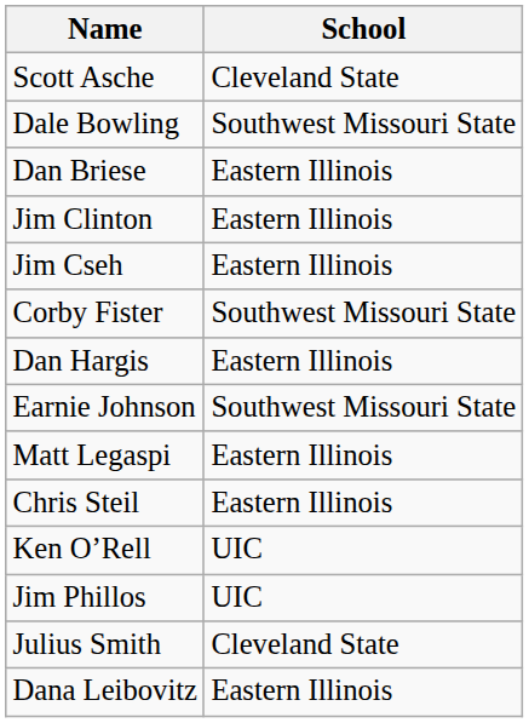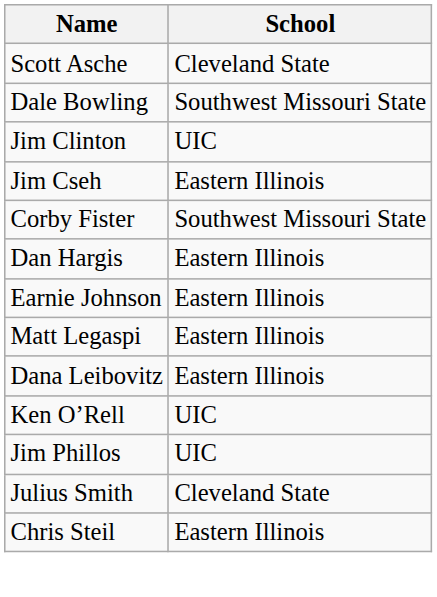- row: Dan Briese | Eastern Illinois
Jim Clinton | School: Eastern Illinois -> UIC
Earnie Johnson | School: Southwest Missouri State -> Eastern Illinois
rows swapped: Dana Leibovitz <-> Chris Steil
